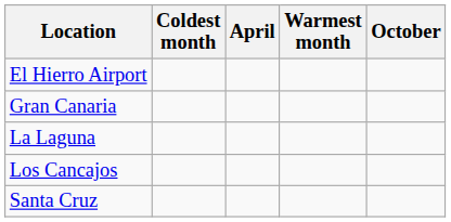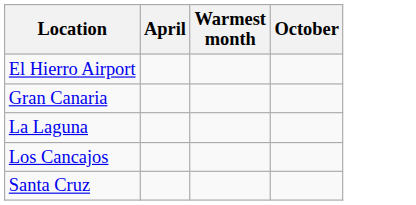- column: Coldest month
